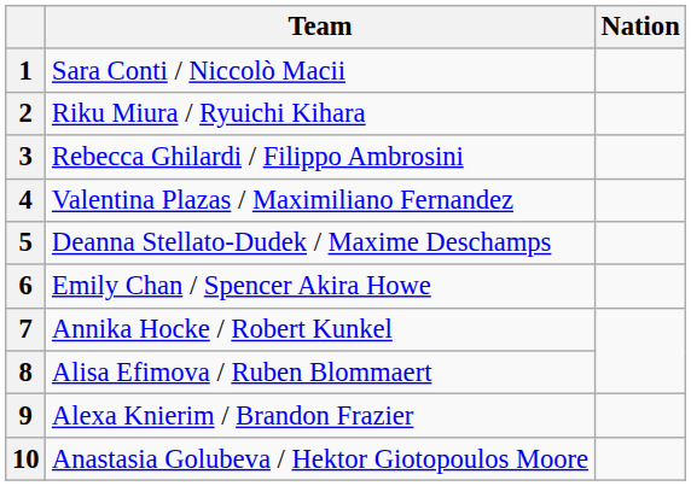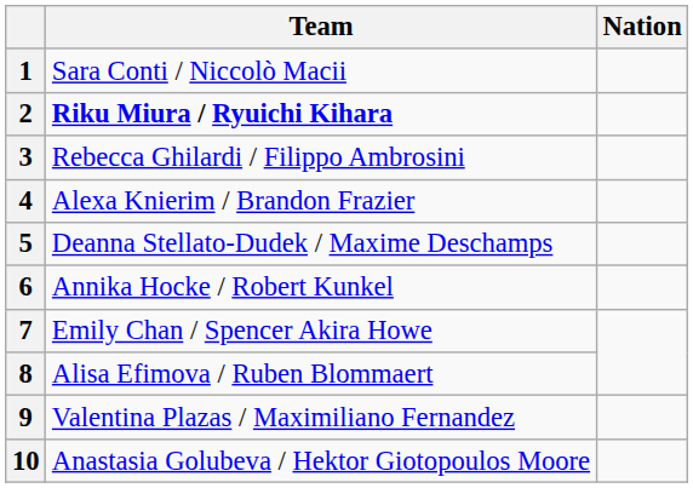2 | Team: normal -> bold
4 | Team: Valentina Plazas / Maximiliano Fernandez -> Alexa Knierim / Brandon Frazier
6 | Team: Emily Chan / Spencer Akira Howe -> Annika Hocke / Robert Kunkel
7 | Team: Annika Hocke / Robert Kunkel -> Emily Chan / Spencer Akira Howe
9 | Team: Alexa Knierim / Brandon Frazier -> Valentina Plazas / Maximiliano Fernandez
